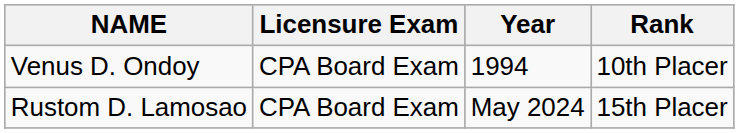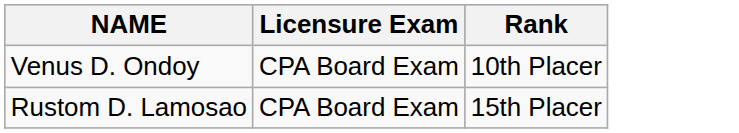- column: Year | 1994 | May 2024
